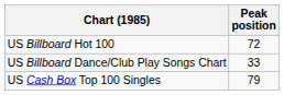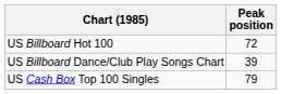US Billboard Dance/Club Play Songs Chart | Peak position: 33 -> 39
